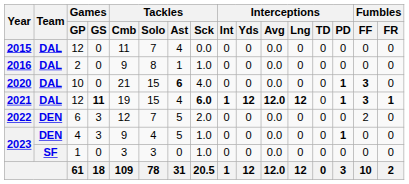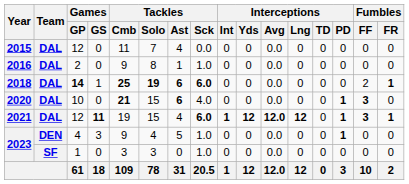+ row: 2018 | DAL | 14 | 1 | 25 | 19 | 6 | 6.0 | 0 | 0 | 0.0 | 0 | 0 | 0 | 2 | 1
2020 | Tackles / Cmb: normal -> bold
- row: 2022 | DEN | 6 | 3 | 12 | 7 | 5 | 2.0 | 0 | 0 | 0.0 | 0 | 0 | 0 | 2 | 0
